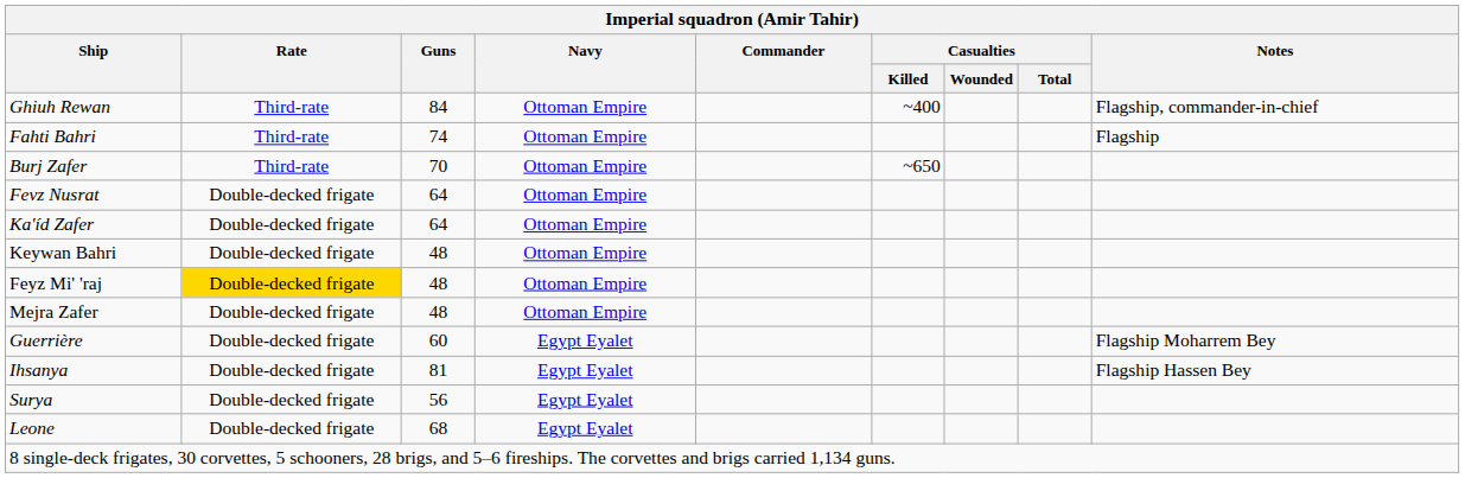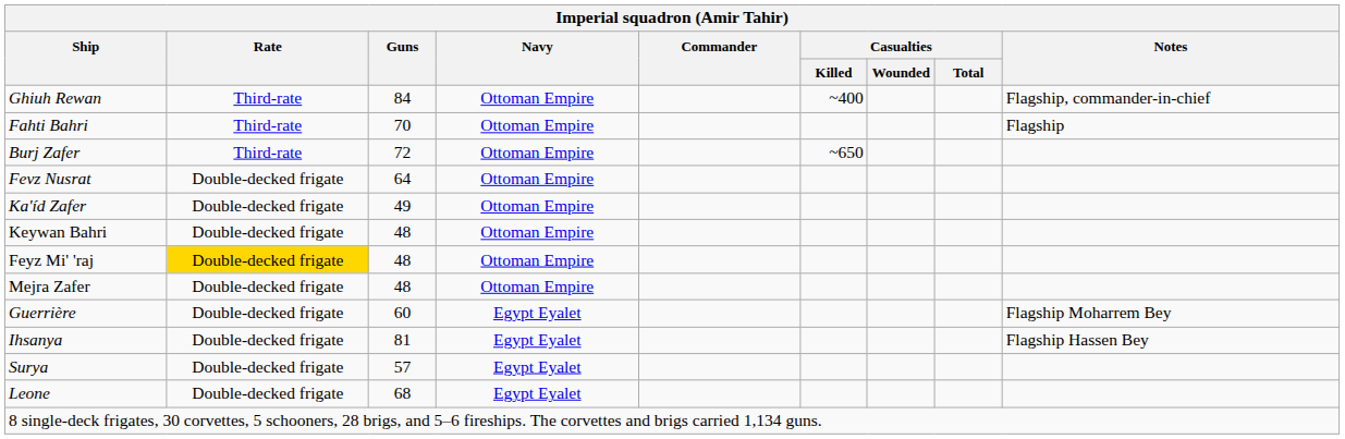Fahti Bahri | Guns: 74 -> 70
Burj Zafer | Guns: 70 -> 72
Ka'íd Zafer | Guns: 64 -> 49
Surya | Guns: 56 -> 57
